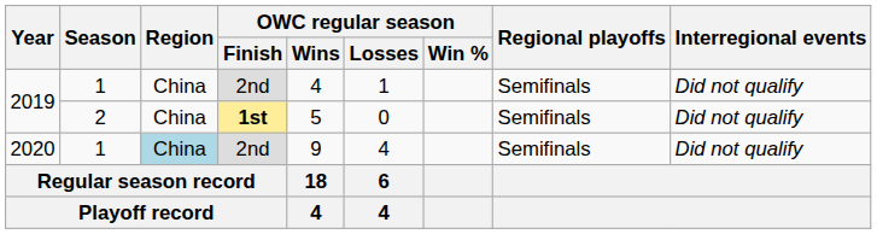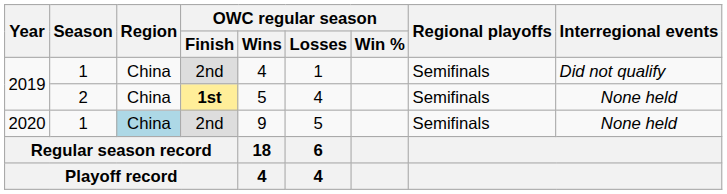2019 / 2 | OWC regular season / Losses: 0 -> 4
2019 / 2 | Interregional events: Did not qualify -> None held
2020 | OWC regular season / Losses: 4 -> 5
2020 | Interregional events: Did not qualify -> None held
